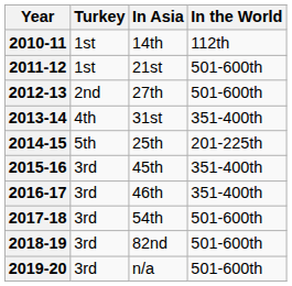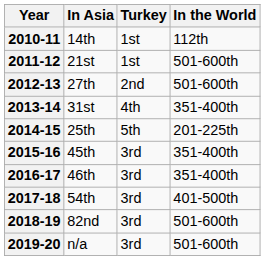columns swapped: Turkey <-> In Asia
2017-18 | In the World: 501-600th -> 401-500th
